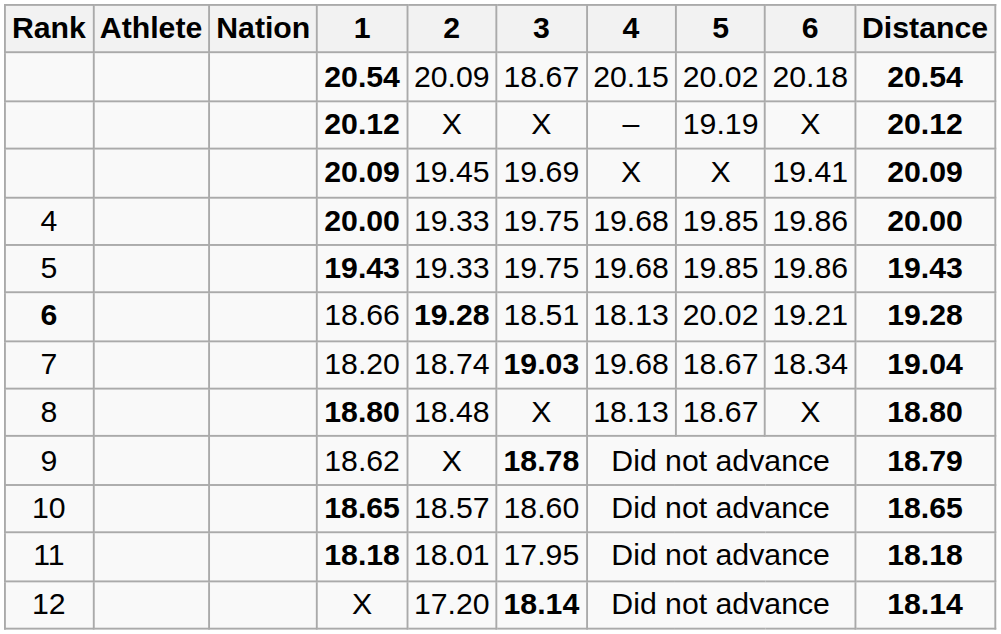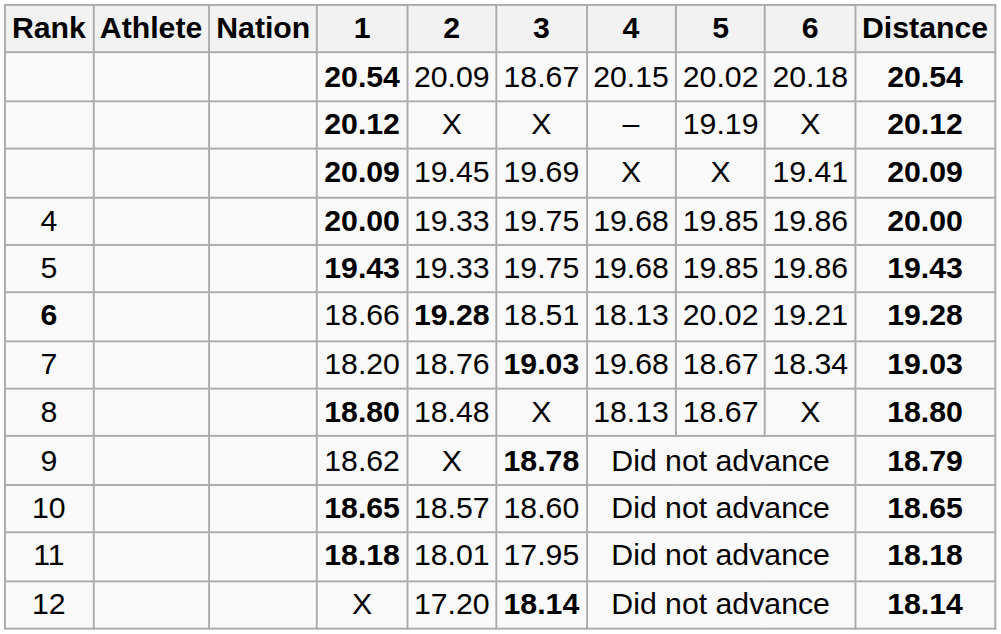18.20 | 2: 18.74 -> 18.76
18.20 | Distance: 19.04 -> 19.03
